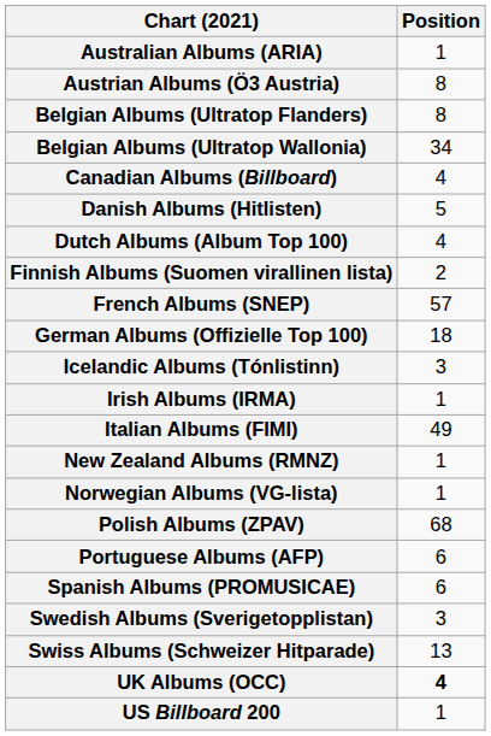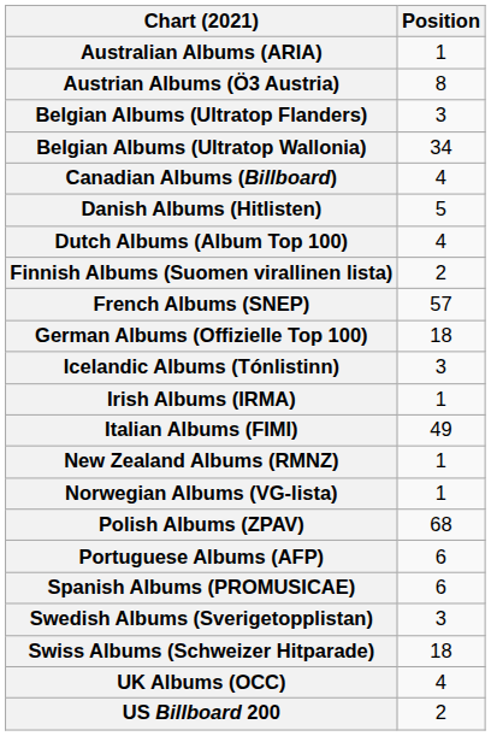Belgian Albums (Ultratop Flanders) | Position: 8 -> 3
Swiss Albums (Schweizer Hitparade) | Position: 13 -> 18
UK Albums (OCC) | Position: bold -> normal
US Billboard 200 | Position: 1 -> 2
